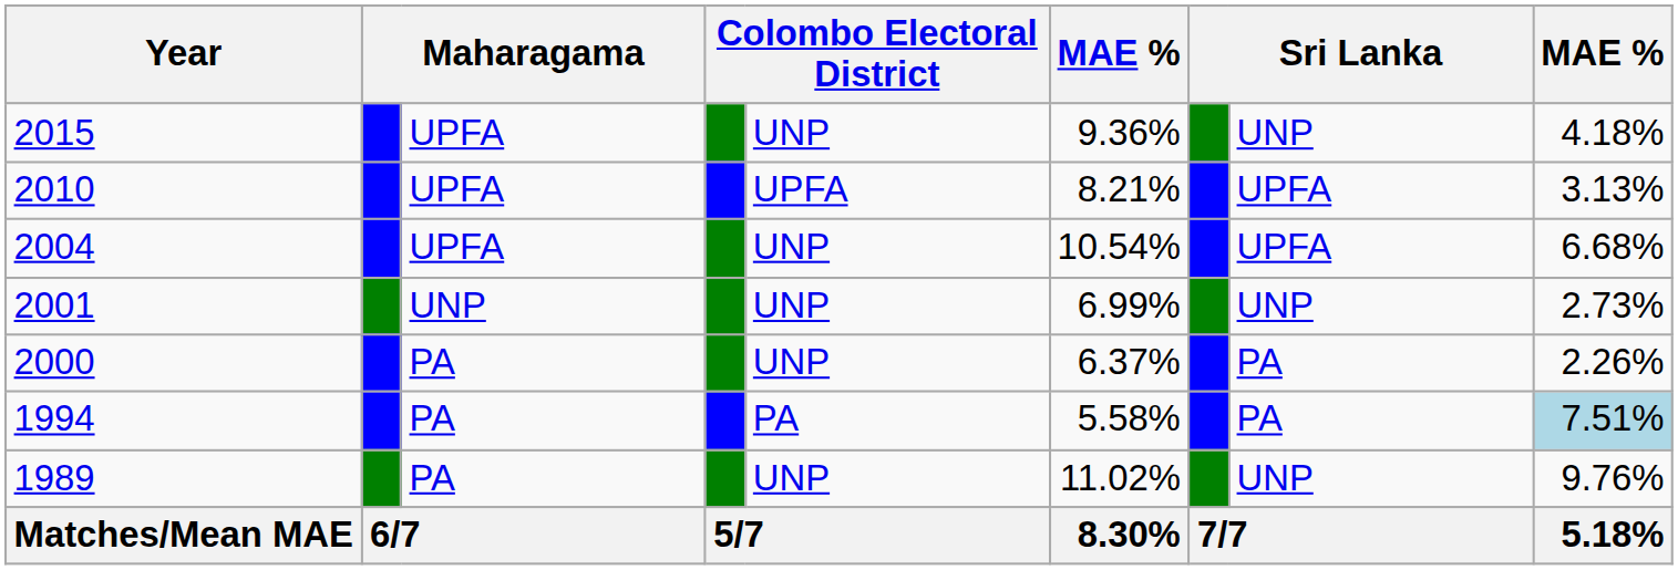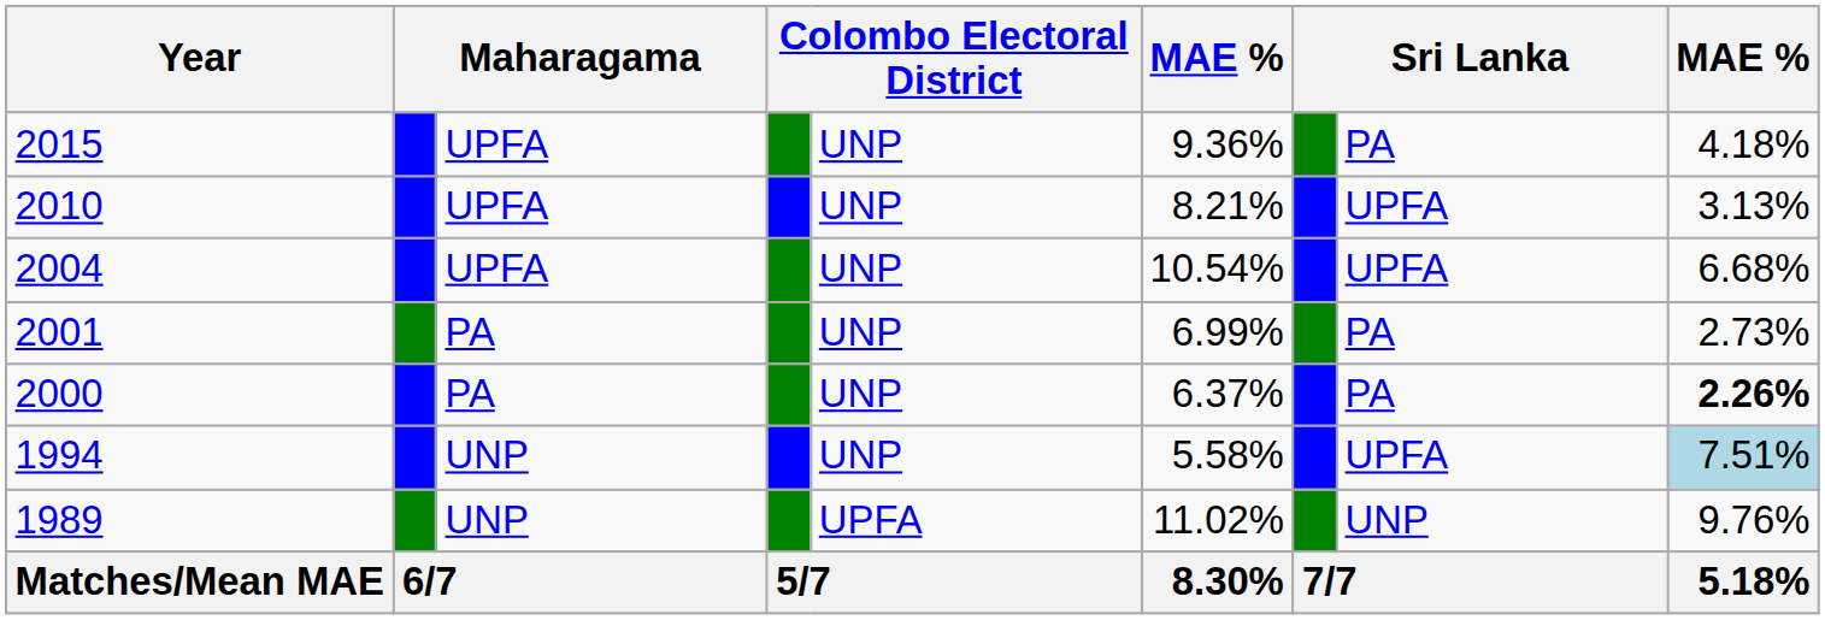2015 | column 8: UNP -> PA
2010 | column 5: UPFA -> UNP
2001 | column 3: UNP -> PA
2001 | column 8: UNP -> PA
2000 | column 9: normal -> bold
1994 | column 3: PA -> UNP
1994 | column 5: PA -> UNP
1994 | column 8: PA -> UPFA
1989 | column 3: PA -> UNP
1989 | column 5: UNP -> UPFA
